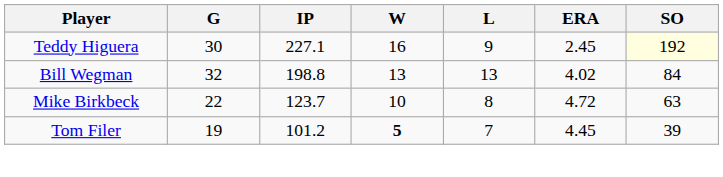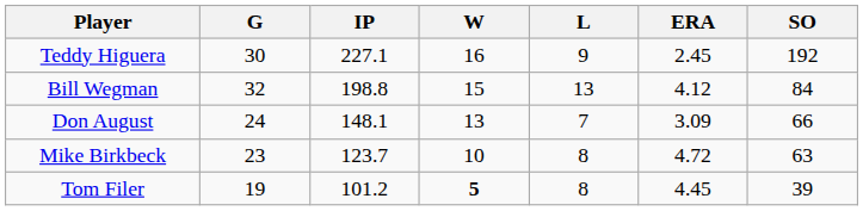Teddy Higuera | SO: lightyellow background -> no background
Bill Wegman | W: 13 -> 15
Bill Wegman | ERA: 4.02 -> 4.12
+ row: Don August | 24 | 148.1 | 13 | 7 | 3.09 | 66
Mike Birkbeck | G: 22 -> 23
Tom Filer | L: 7 -> 8
